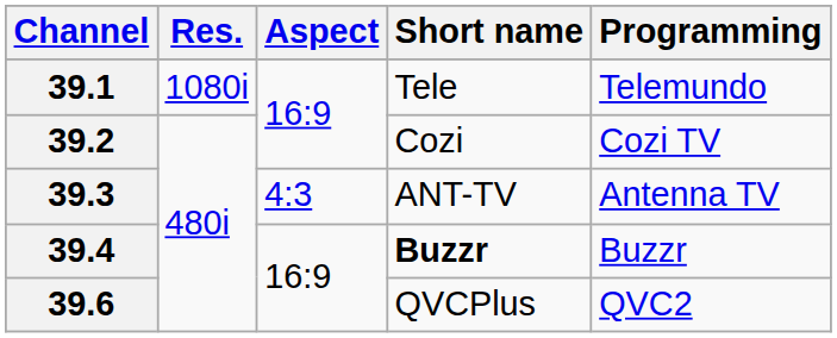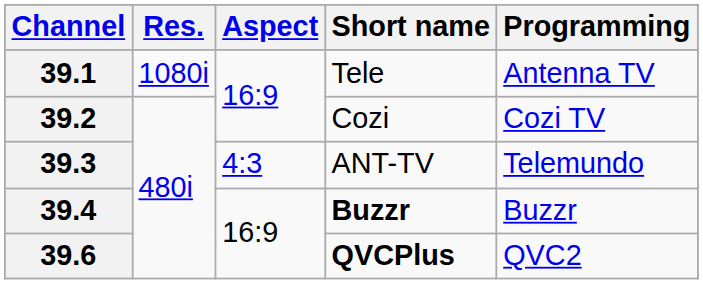39.1 | Programming: Telemundo -> Antenna TV
39.3 | Programming: Antenna TV -> Telemundo
39.6 | Short name: normal -> bold
